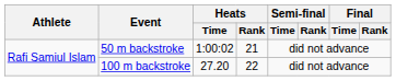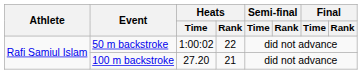50 m backstroke | Heats / Rank: 21 -> 22
100 m backstroke | Heats / Rank: 22 -> 21
